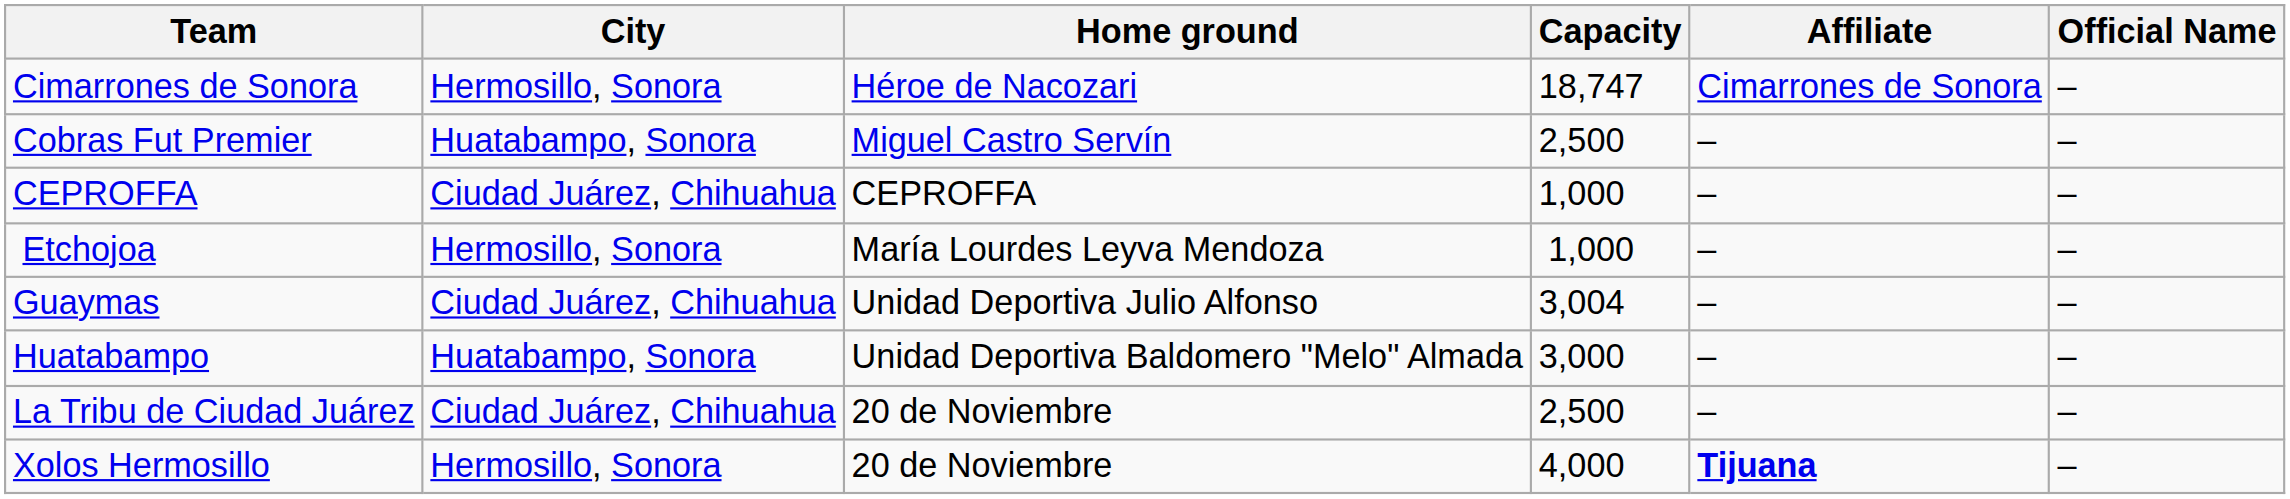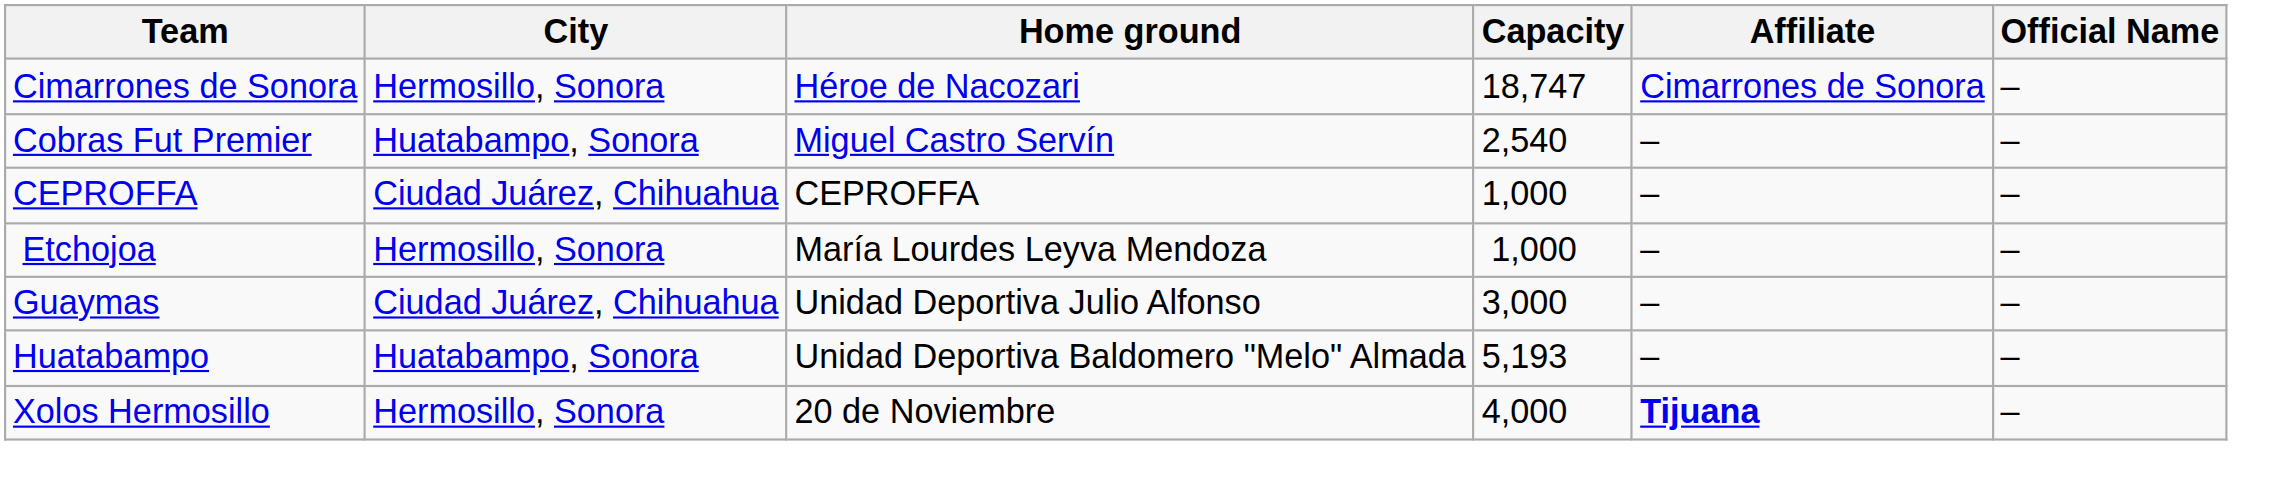Cobras Fut Premier | Capacity: 2,500 -> 2,540
Guaymas | Capacity: 3,004 -> 3,000
Huatabampo | Capacity: 3,000 -> 5,193
- row: La Tribu de Ciudad Juárez | Ciudad Juárez, Chihuahua | 20 de Noviembre | 2,500 | – | –
